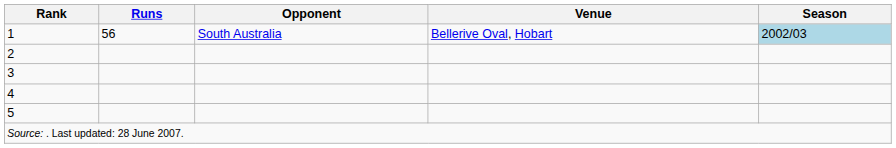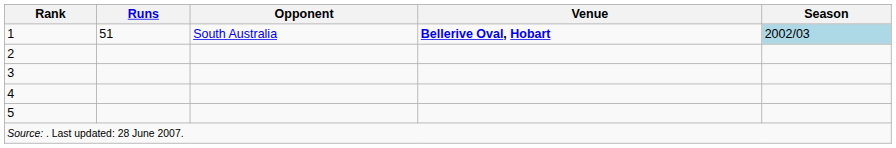1 | Runs: 56 -> 51
1 | Venue: normal -> bold
